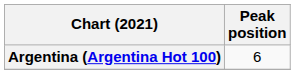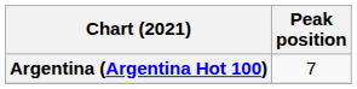Argentina (Argentina Hot 100) | Peak position: 6 -> 7
